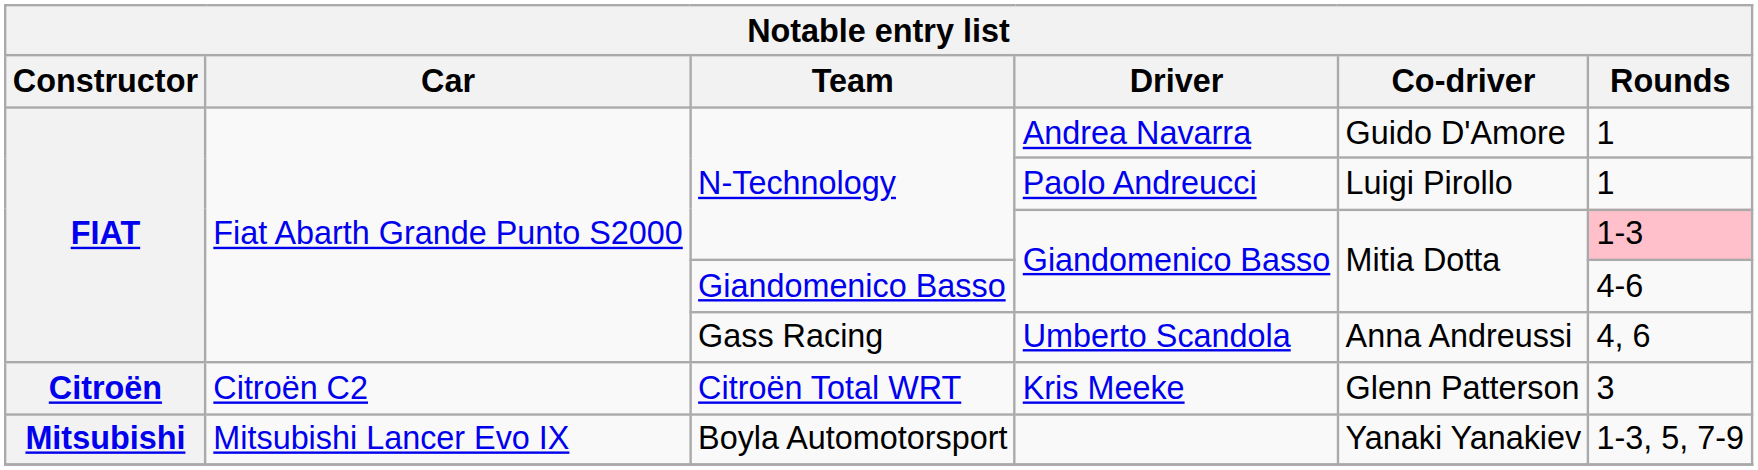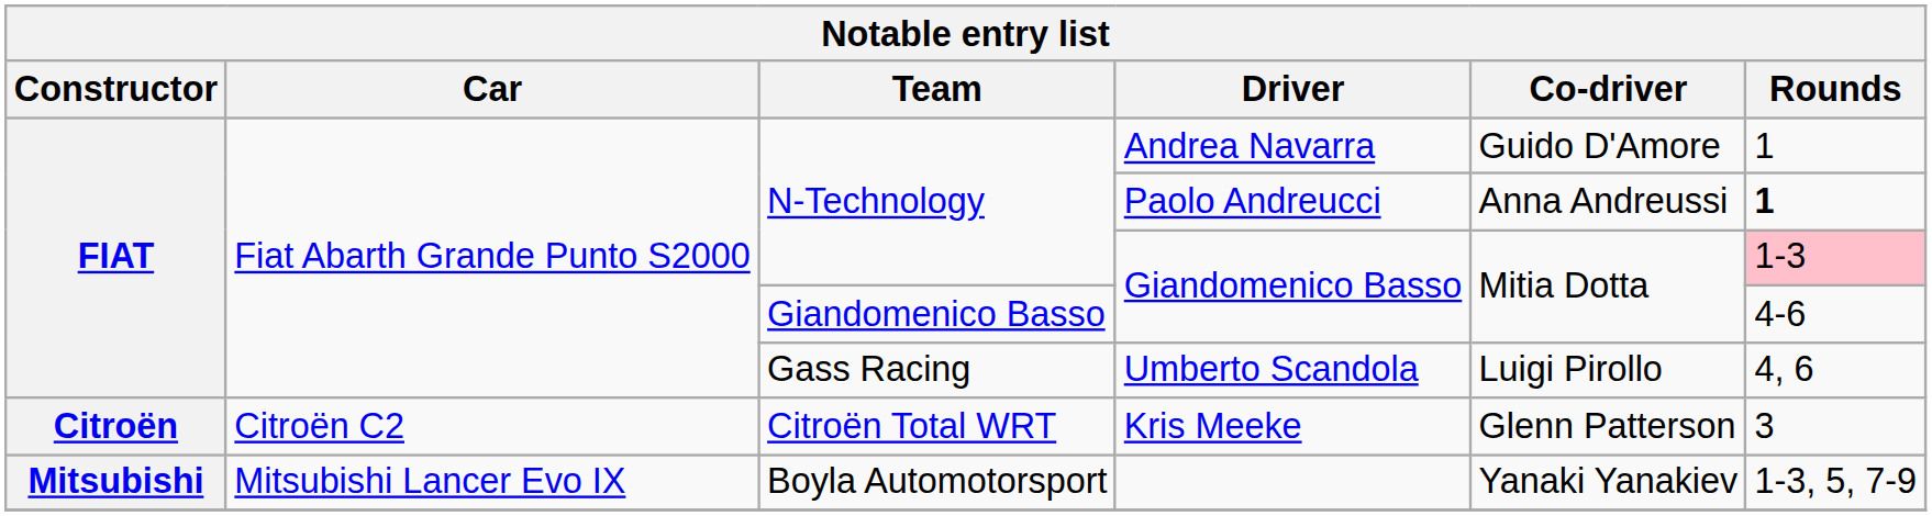Paolo Andreucci | Co-driver: Luigi Pirollo -> Anna Andreussi
Paolo Andreucci | Rounds: normal -> bold
Umberto Scandola | Co-driver: Anna Andreussi -> Luigi Pirollo
